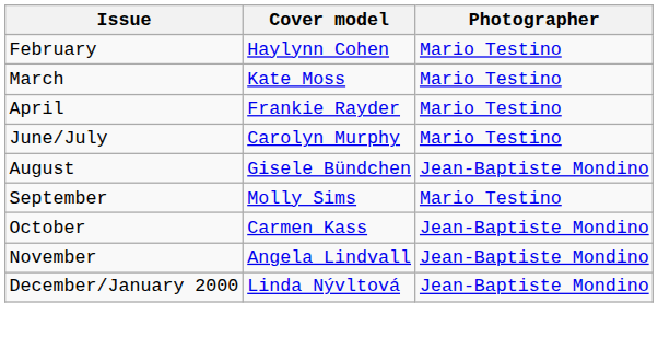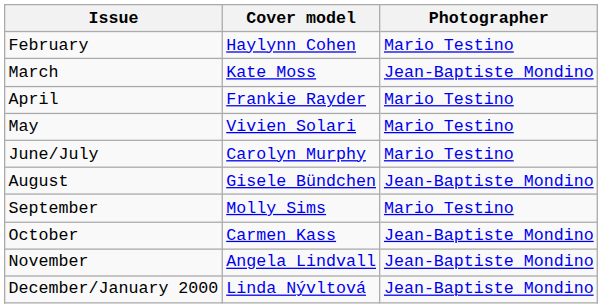March | Photographer: Mario Testino -> Jean-Baptiste Mondino
+ row: May | Vivien Solari | Mario Testino
